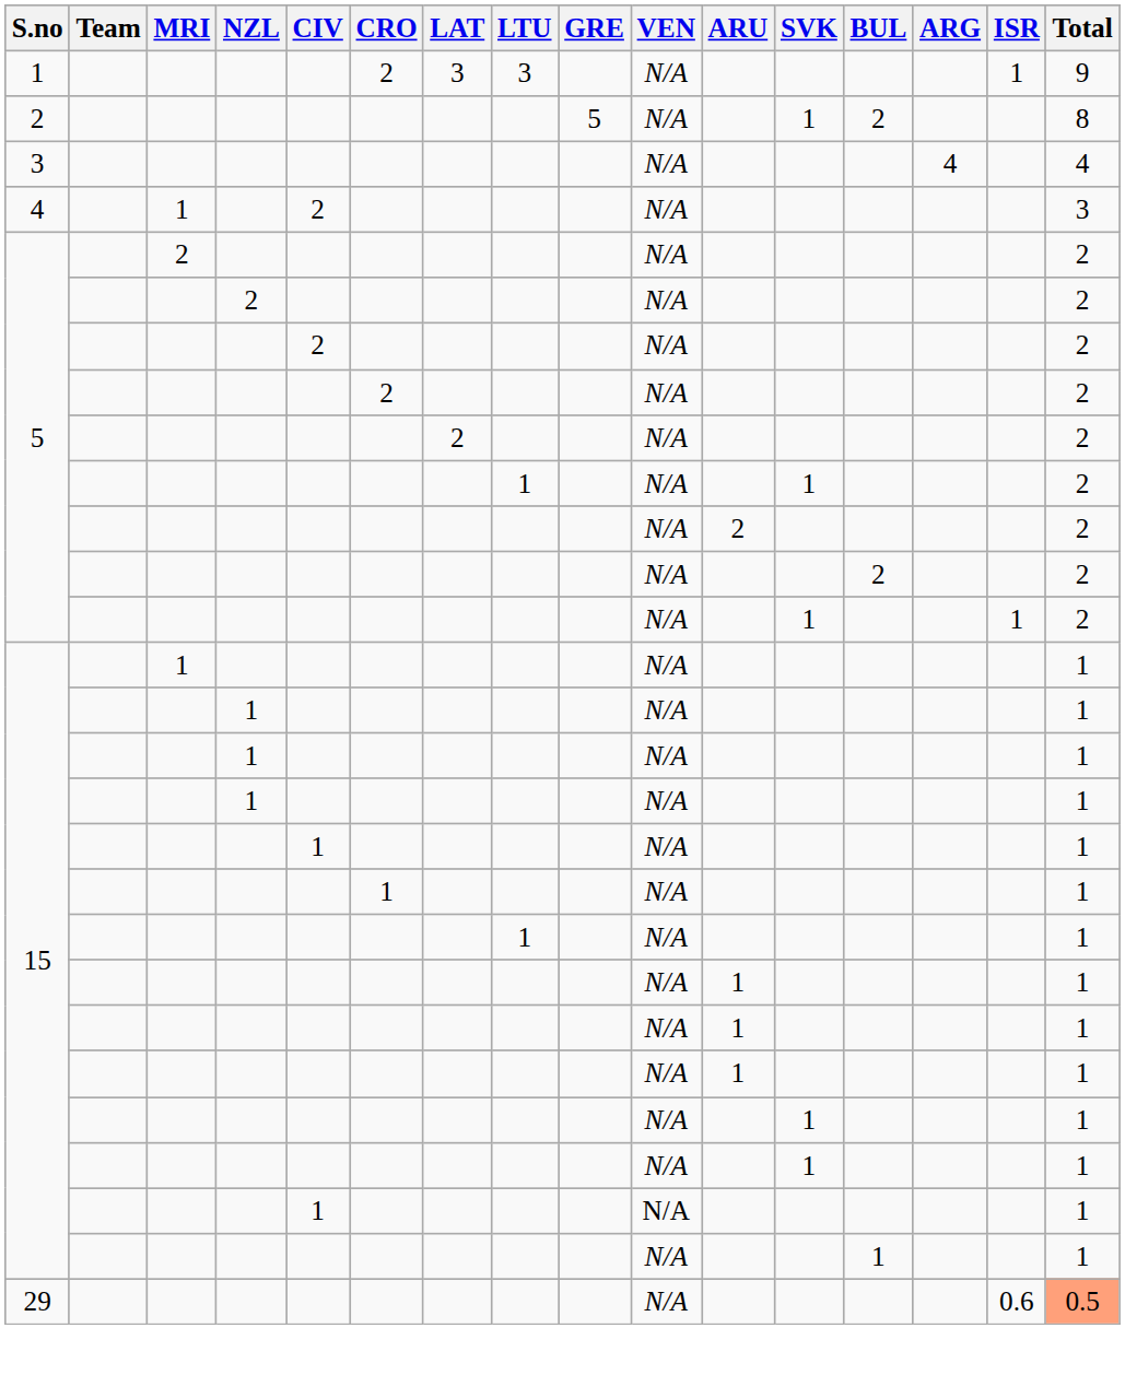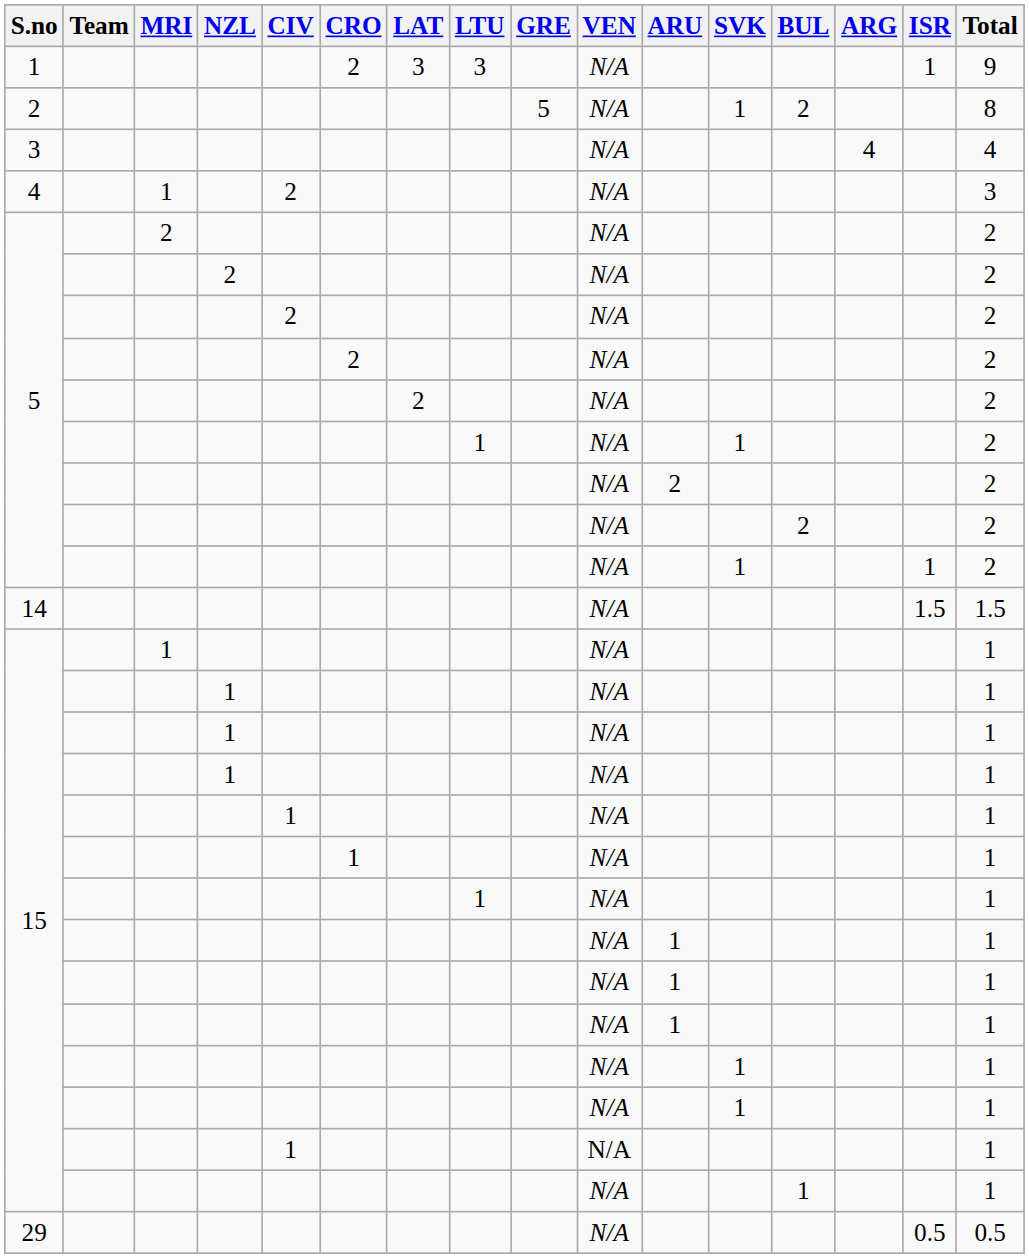+ row: 14 | N/A | 1.5 | 1.5
29 | ISR: 0.6 -> 0.5
29 | Total: lightsalmon background -> no background
